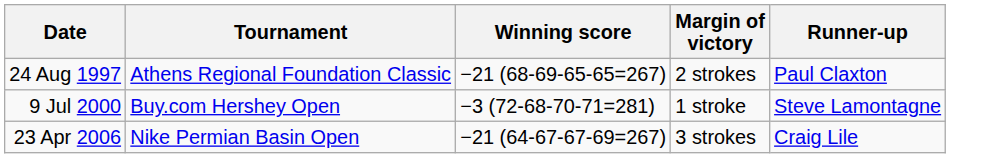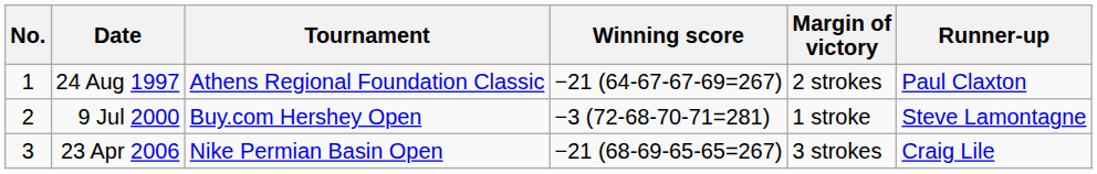+ column: No. | 1 | 2 | 3
24 Aug 1997 | Winning score: −21 (68-69-65-65=267) -> −21 (64-67-67-69=267)
23 Apr 2006 | Winning score: −21 (64-67-67-69=267) -> −21 (68-69-65-65=267)
